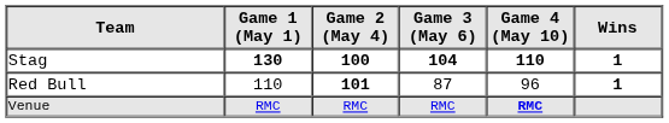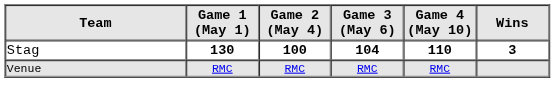Stag | Wins: 1 -> 3
- row: Red Bull | 110 | 101 | 87 | 96 | 1
Venue | Game 4 (May 10): bold -> normal
